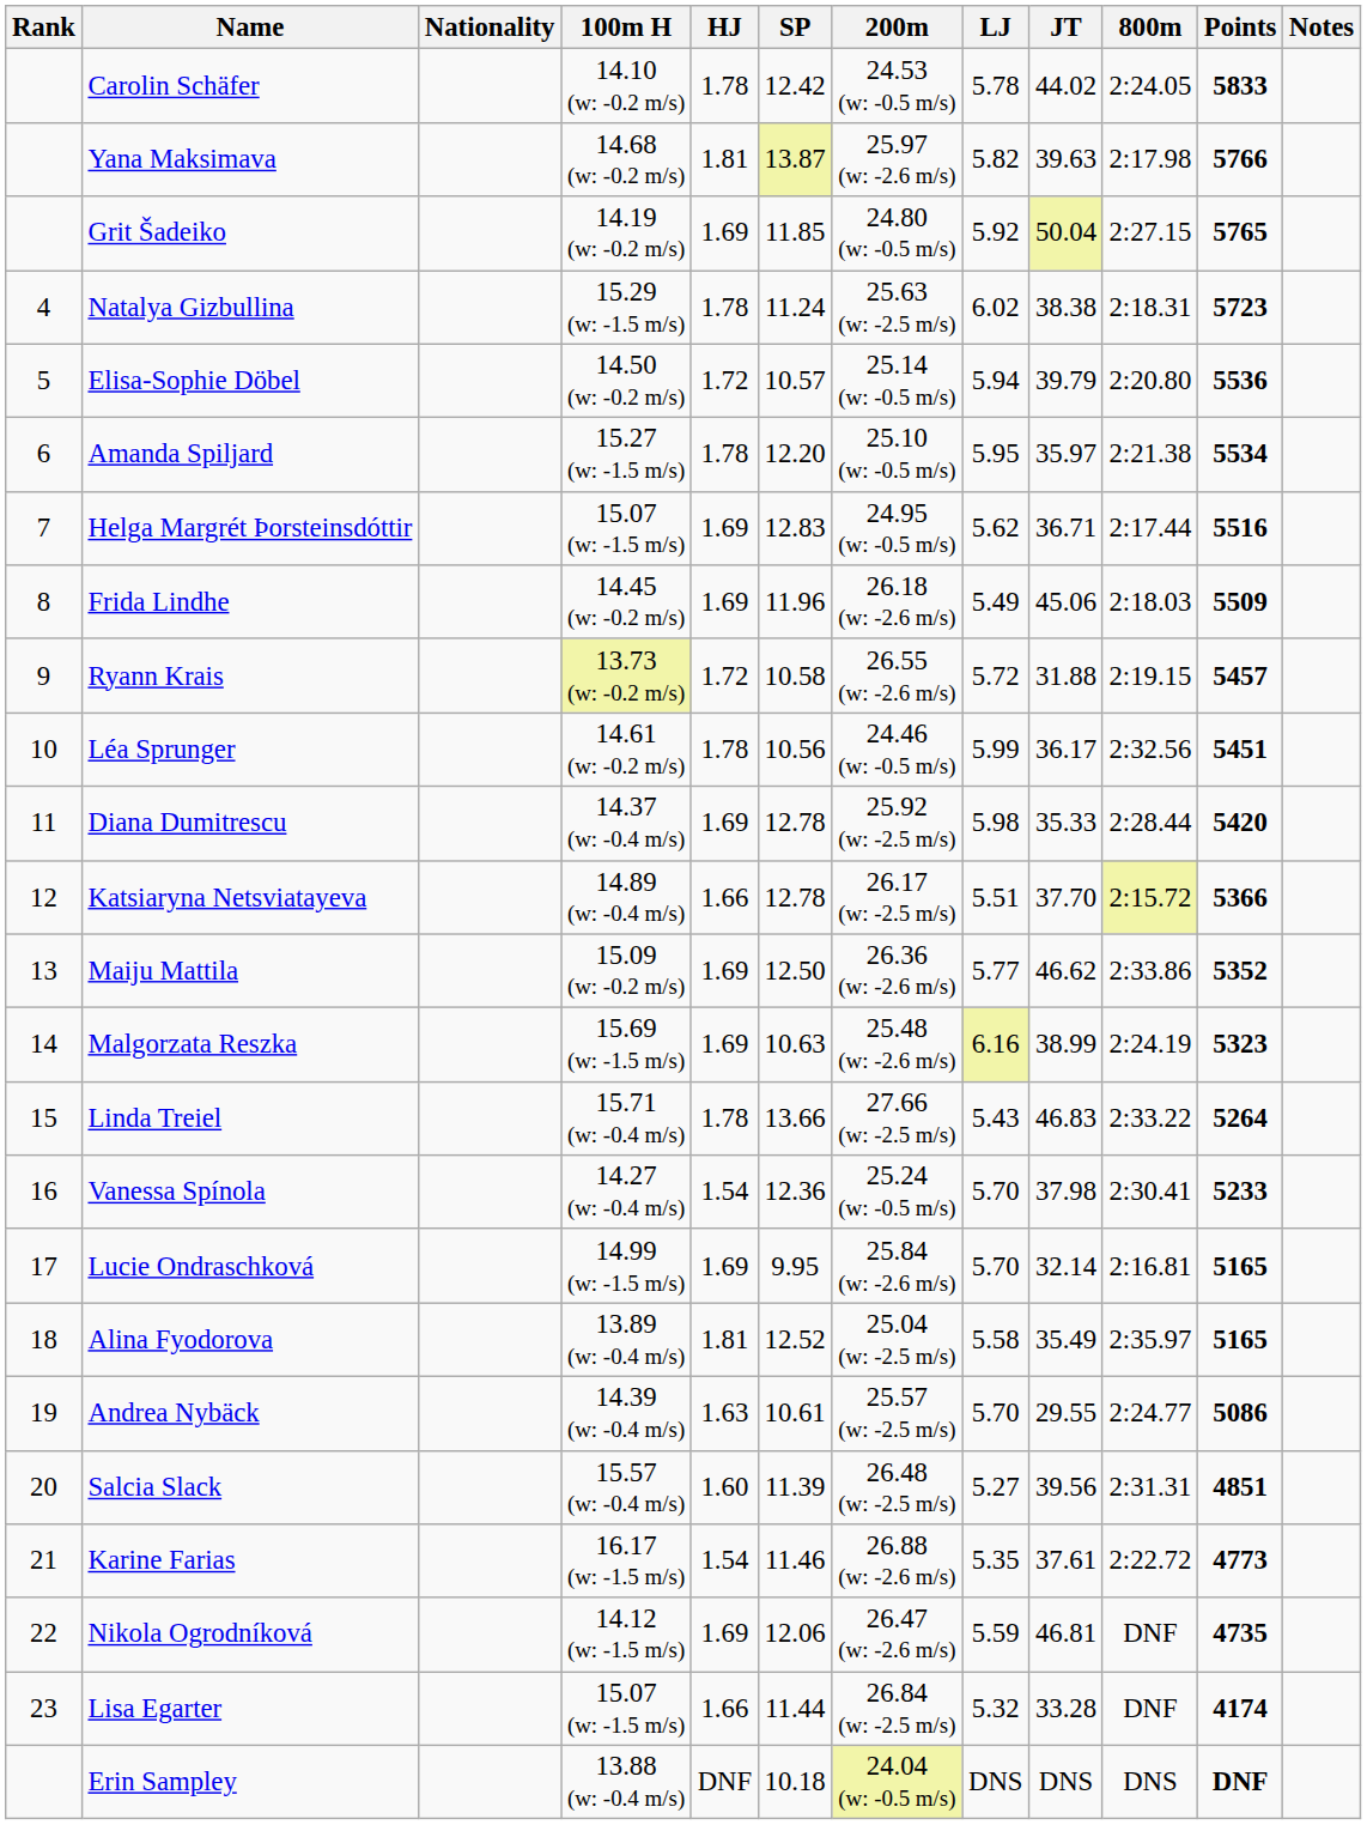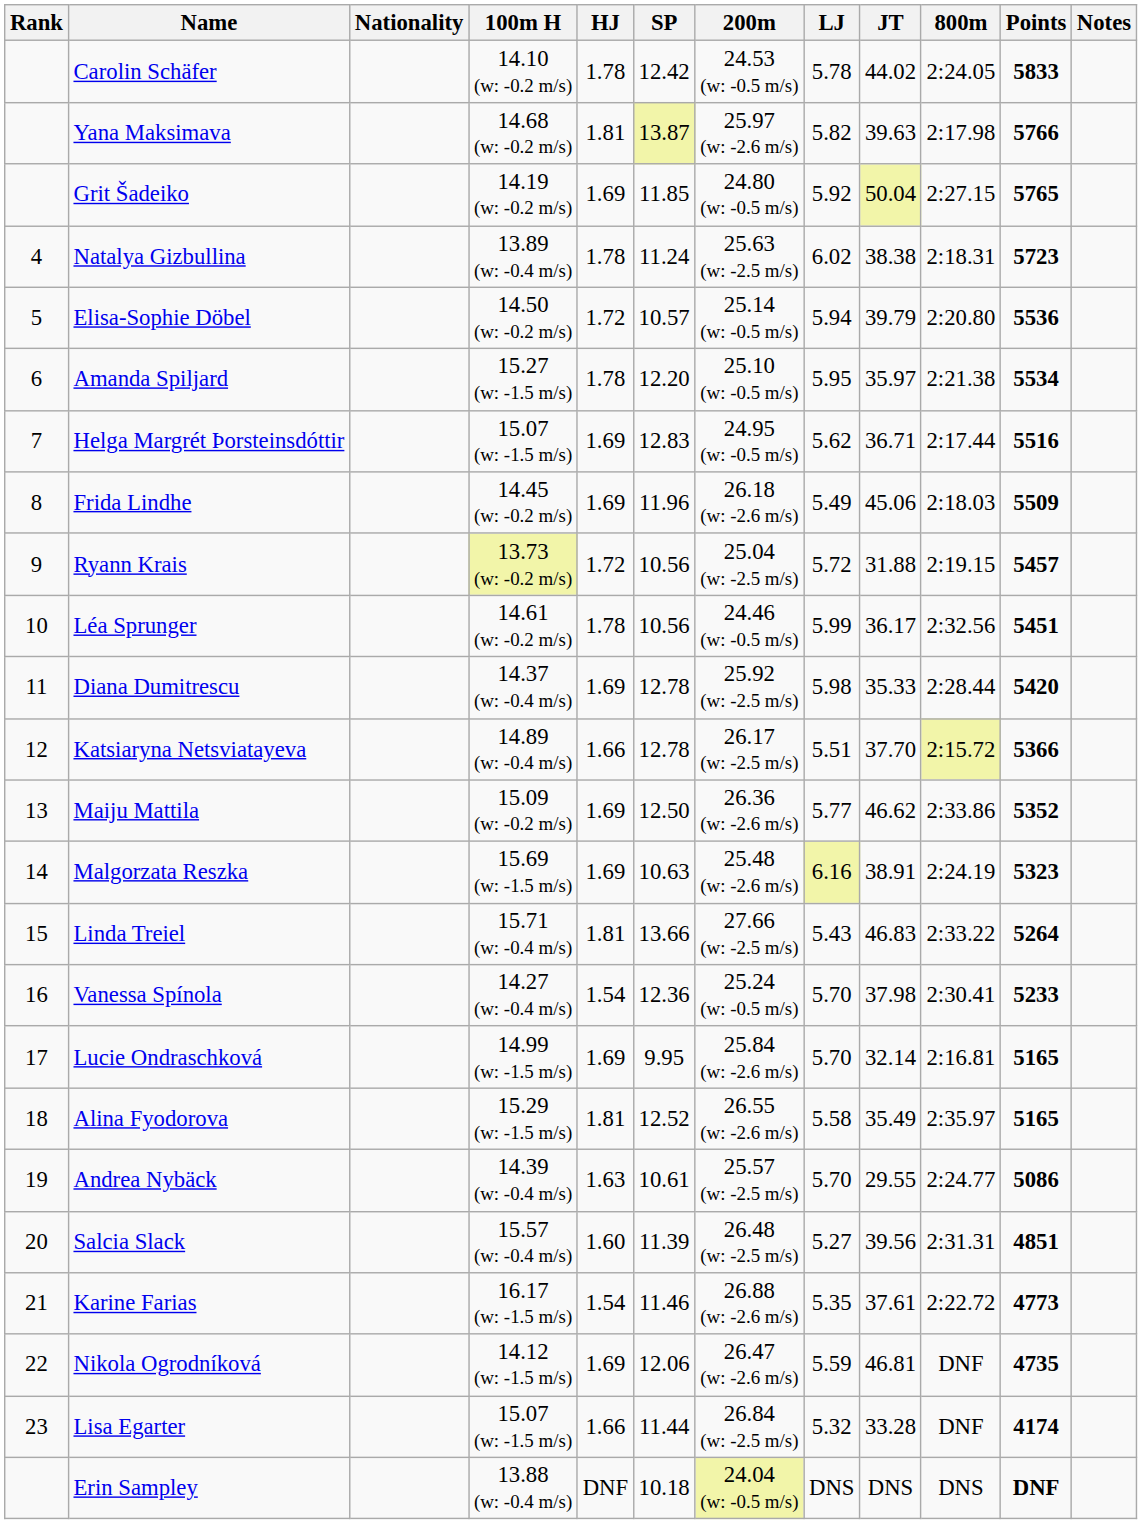Natalya Gizbullina | 100m H: 15.29 (w: -1.5 m/s) -> 13.89 (w: -0.4 m/s)
Ryann Krais | SP: 10.58 -> 10.56
Ryann Krais | 200m: 26.55 (w: -2.6 m/s) -> 25.04 (w: -2.5 m/s)
Malgorzata Reszka | JT: 38.99 -> 38.91
Linda Treiel | HJ: 1.78 -> 1.81
Alina Fyodorova | 100m H: 13.89 (w: -0.4 m/s) -> 15.29 (w: -1.5 m/s)
Alina Fyodorova | 200m: 25.04 (w: -2.5 m/s) -> 26.55 (w: -2.6 m/s)
